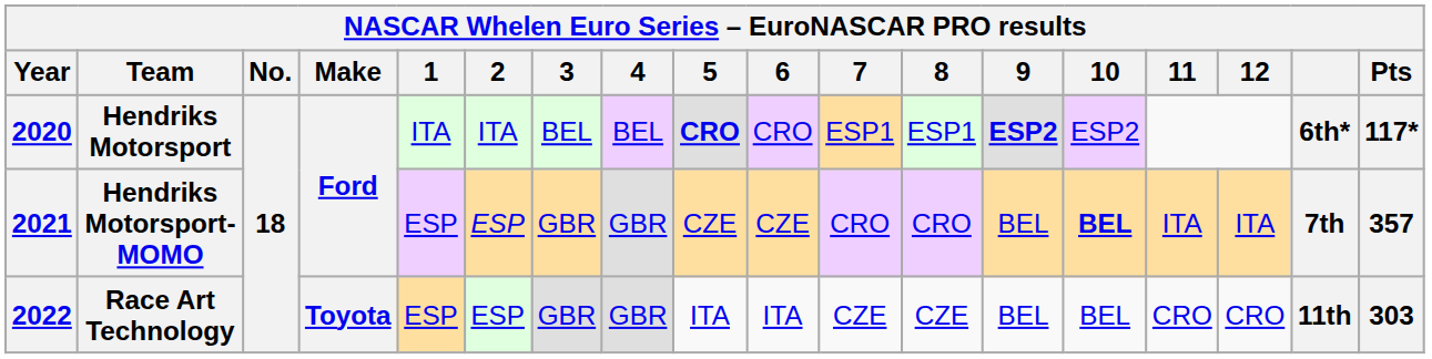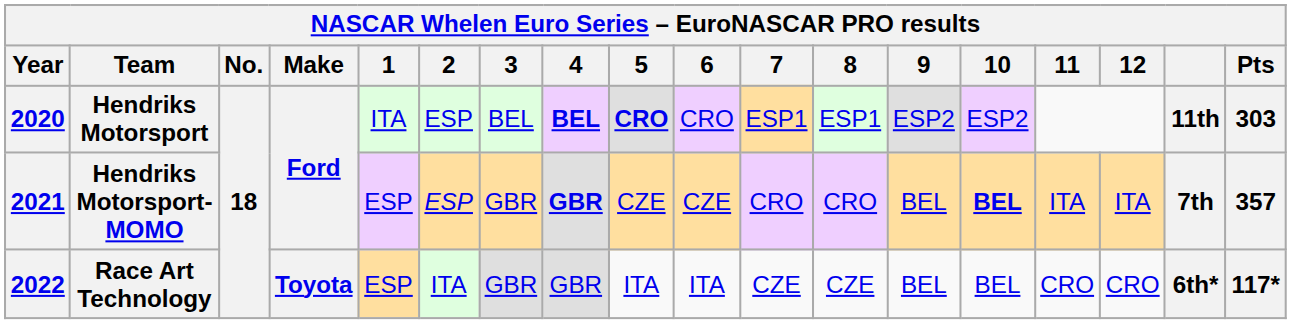Hendriks Motorsport | 2: ITA -> ESP
Hendriks Motorsport | 4: normal -> bold
Hendriks Motorsport | 9: bold -> normal
Hendriks Motorsport | column 17: 6th* -> 11th
Hendriks Motorsport | Pts: 117* -> 303
Hendriks Motorsport-MOMO | 4: normal -> bold
Race Art Technology | 2: ESP -> ITA
Race Art Technology | column 17: 11th -> 6th*
Race Art Technology | Pts: 303 -> 117*
